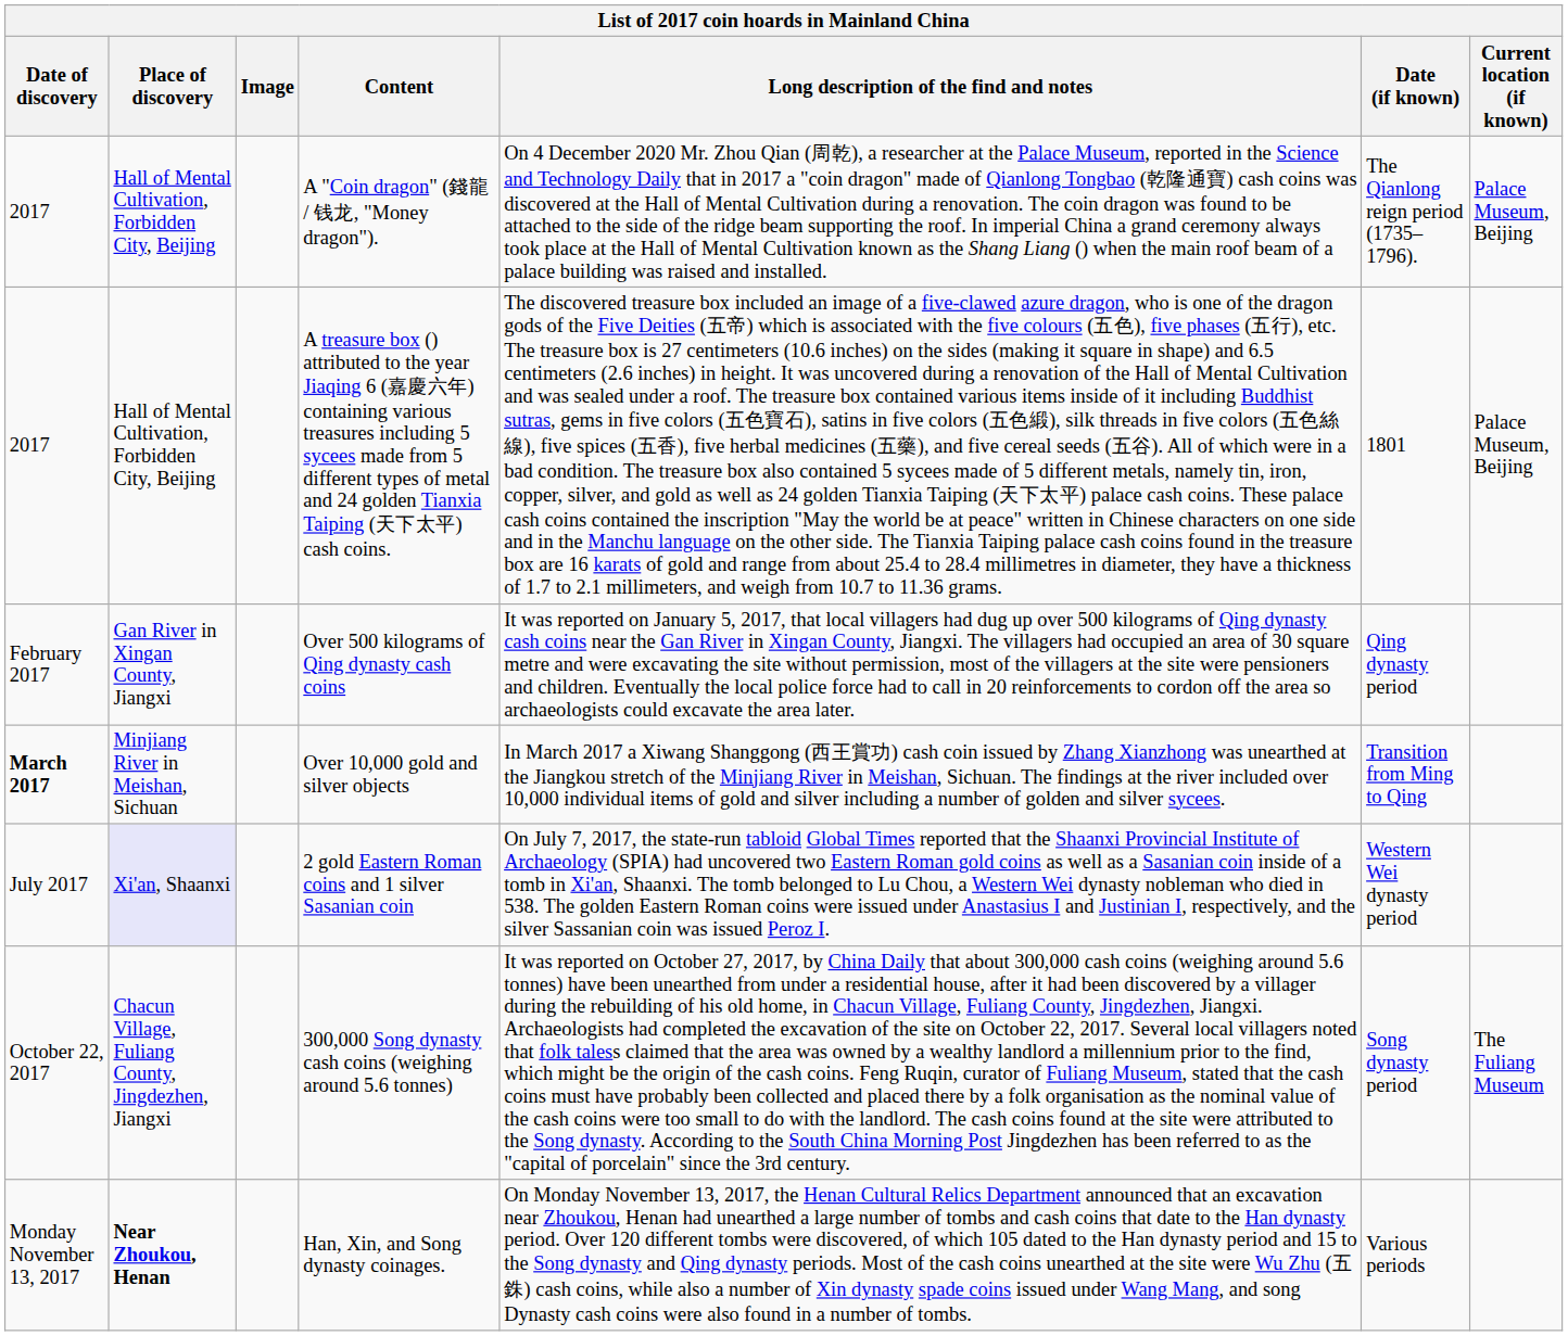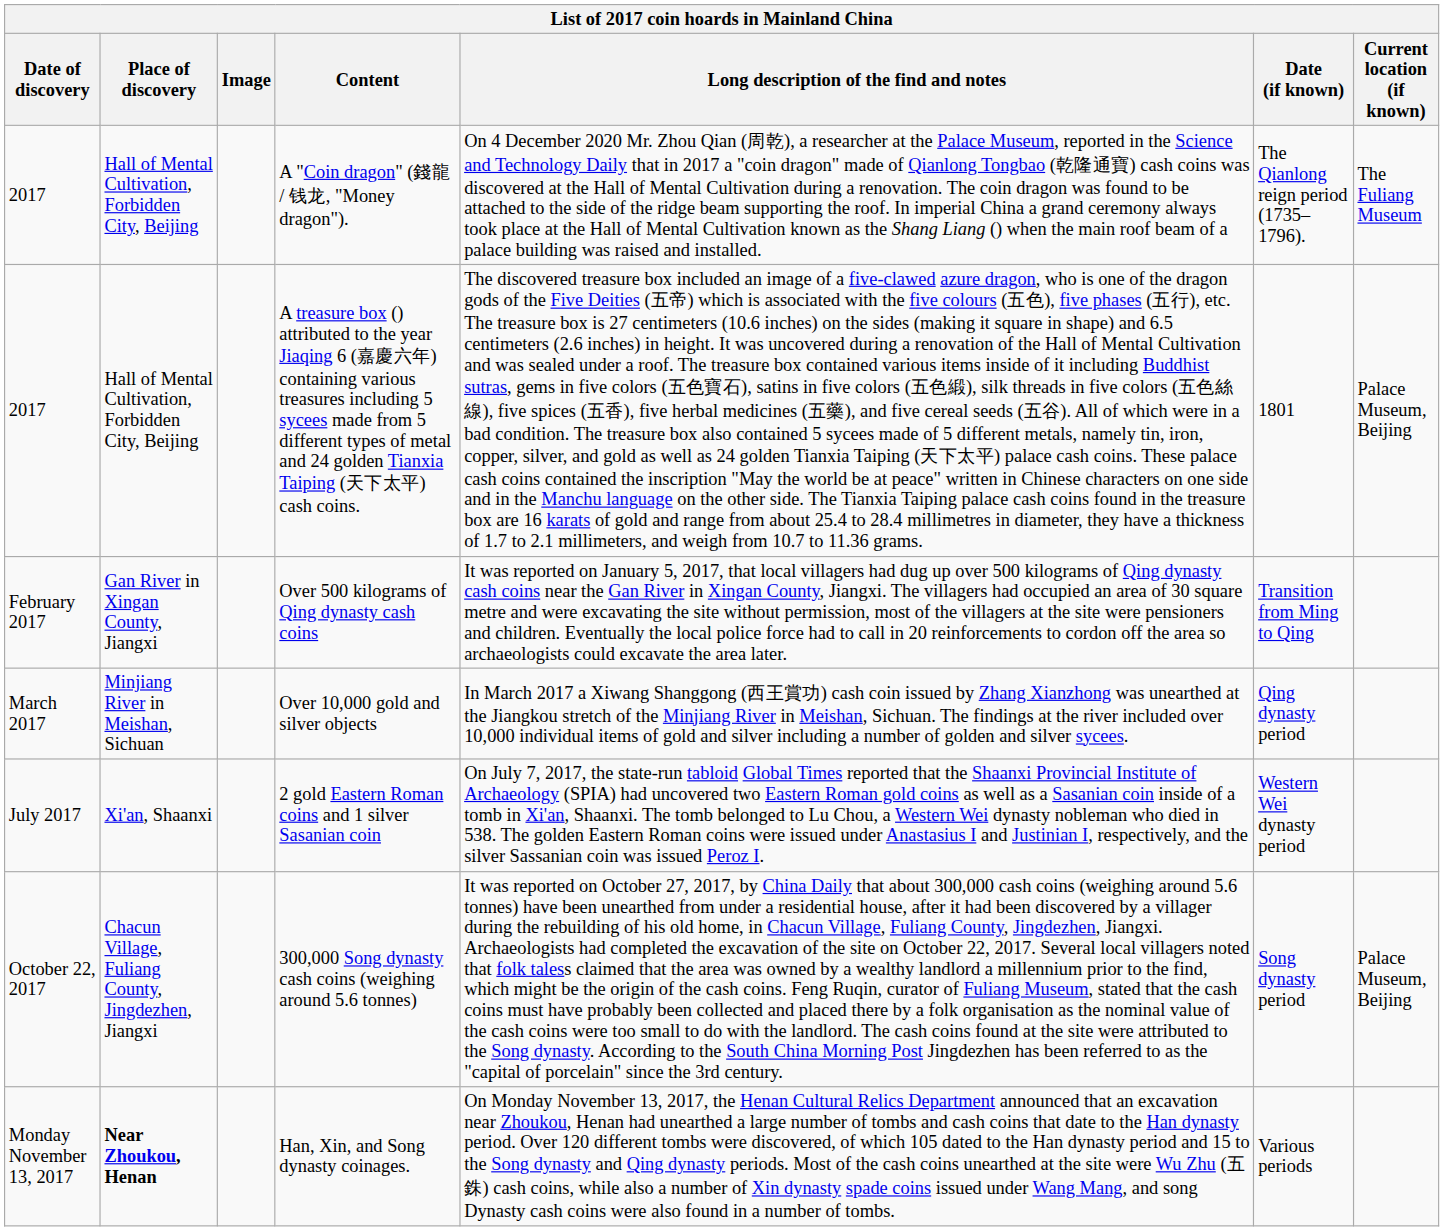A "Coin dragon" (錢龍 / 钱龙, "Money dragon"). | Current location (if known): Palace Museum, Beijing -> The Fuliang Museum
Over 500 kilograms of Qing dynasty cash coins | Date (if known): Qing dynasty period -> Transition from Ming to Qing
Over 10,000 gold and silver objects | Date of discovery: bold -> normal
Over 10,000 gold and silver objects | Date (if known): Transition from Ming to Qing -> Qing dynasty period
2 gold Eastern Roman coins and 1 silver Sasanian coin | Place of discovery: lavender background -> no background
300,000 Song dynasty cash coins (weighing around 5.6 tonnes) | Current location (if known): The Fuliang Museum -> Palace Museum, Beijing
